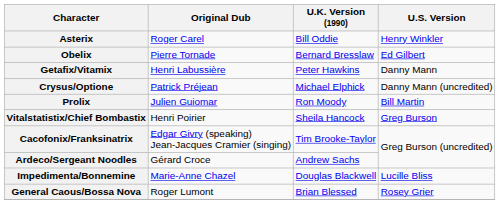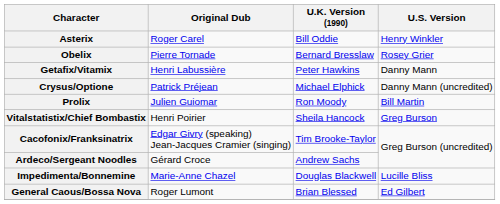Obelix | U.S. Version: Ed Gilbert -> Rosey Grier
General Caous/Bossa Nova | U.S. Version: Rosey Grier -> Ed Gilbert
